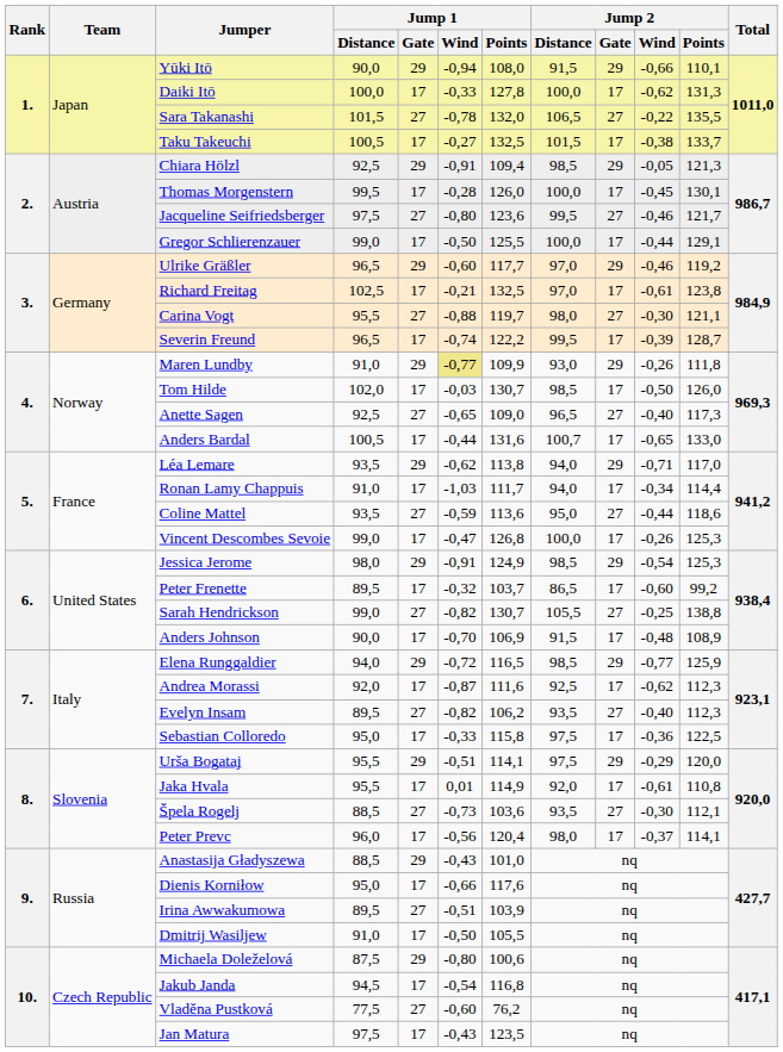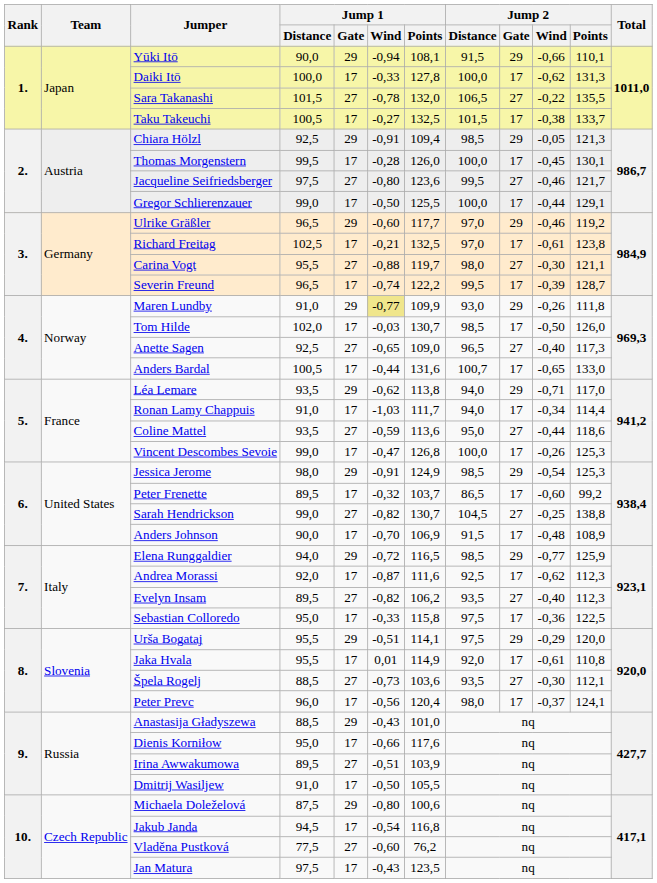Yūki Itō | Jump 1 / Points: 108,0 -> 108,1
Sarah Hendrickson | Jump 2 / Distance: 105,5 -> 104,5
Peter Prevc | Jump 2 / Points: 114,1 -> 124,1
